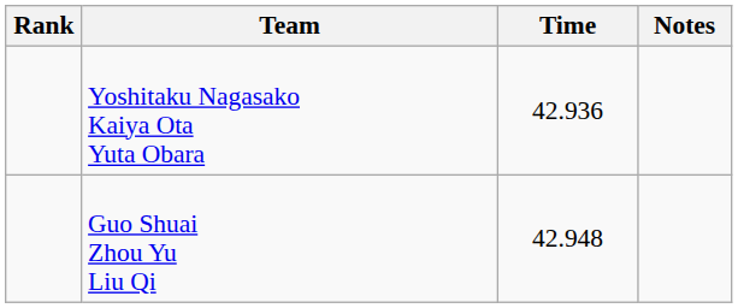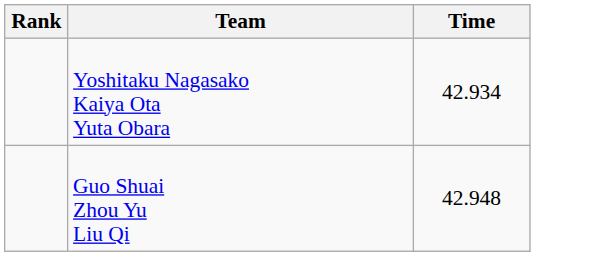- column: Notes
Yoshitaku Nagasako Kaiya Ota Yuta Obara | Time: 42.936 -> 42.934
